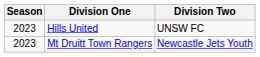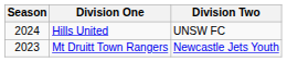Hills United | Season: 2023 -> 2024
